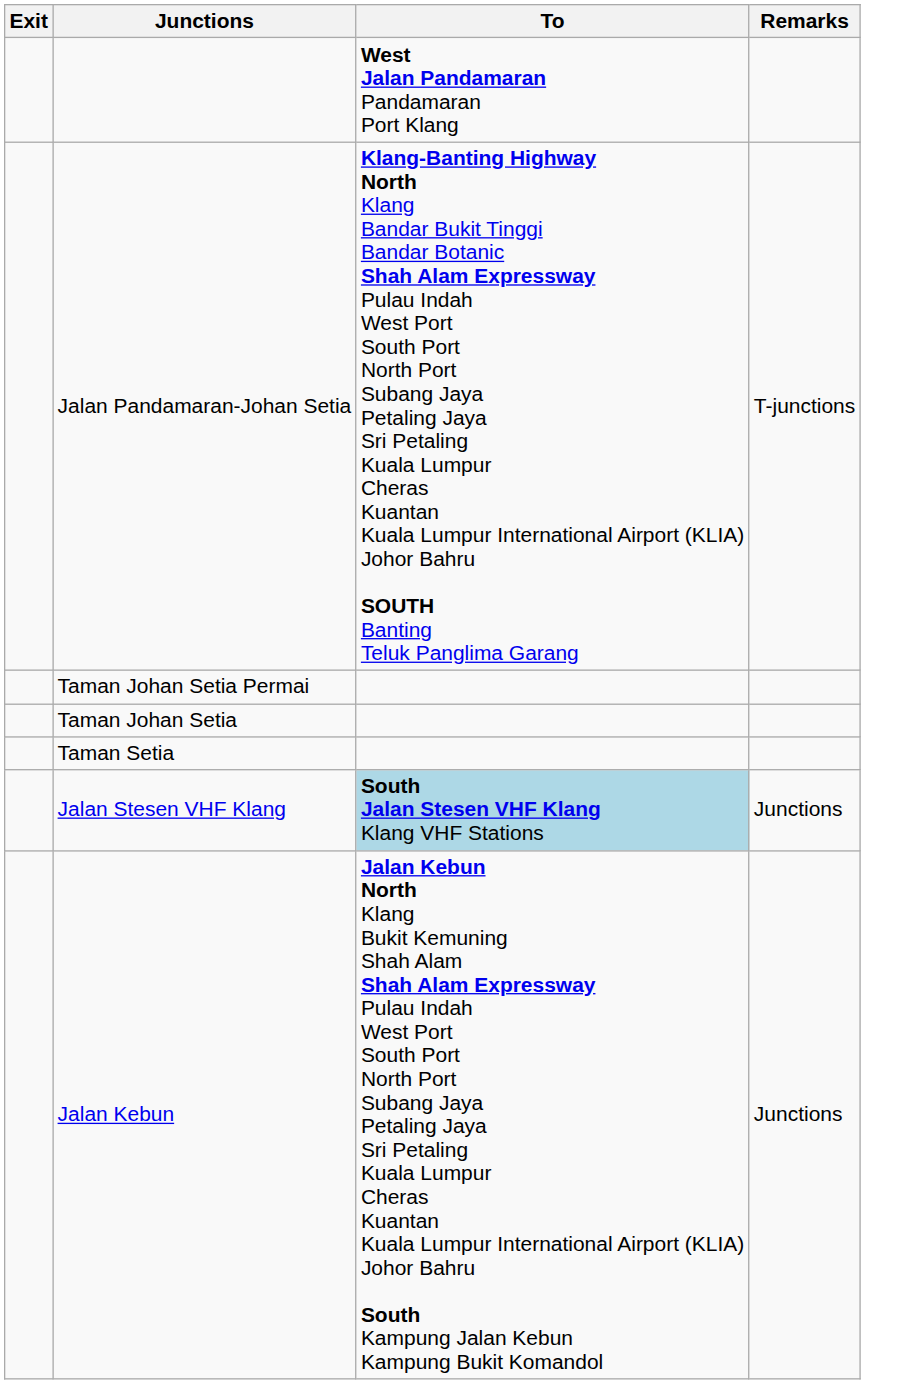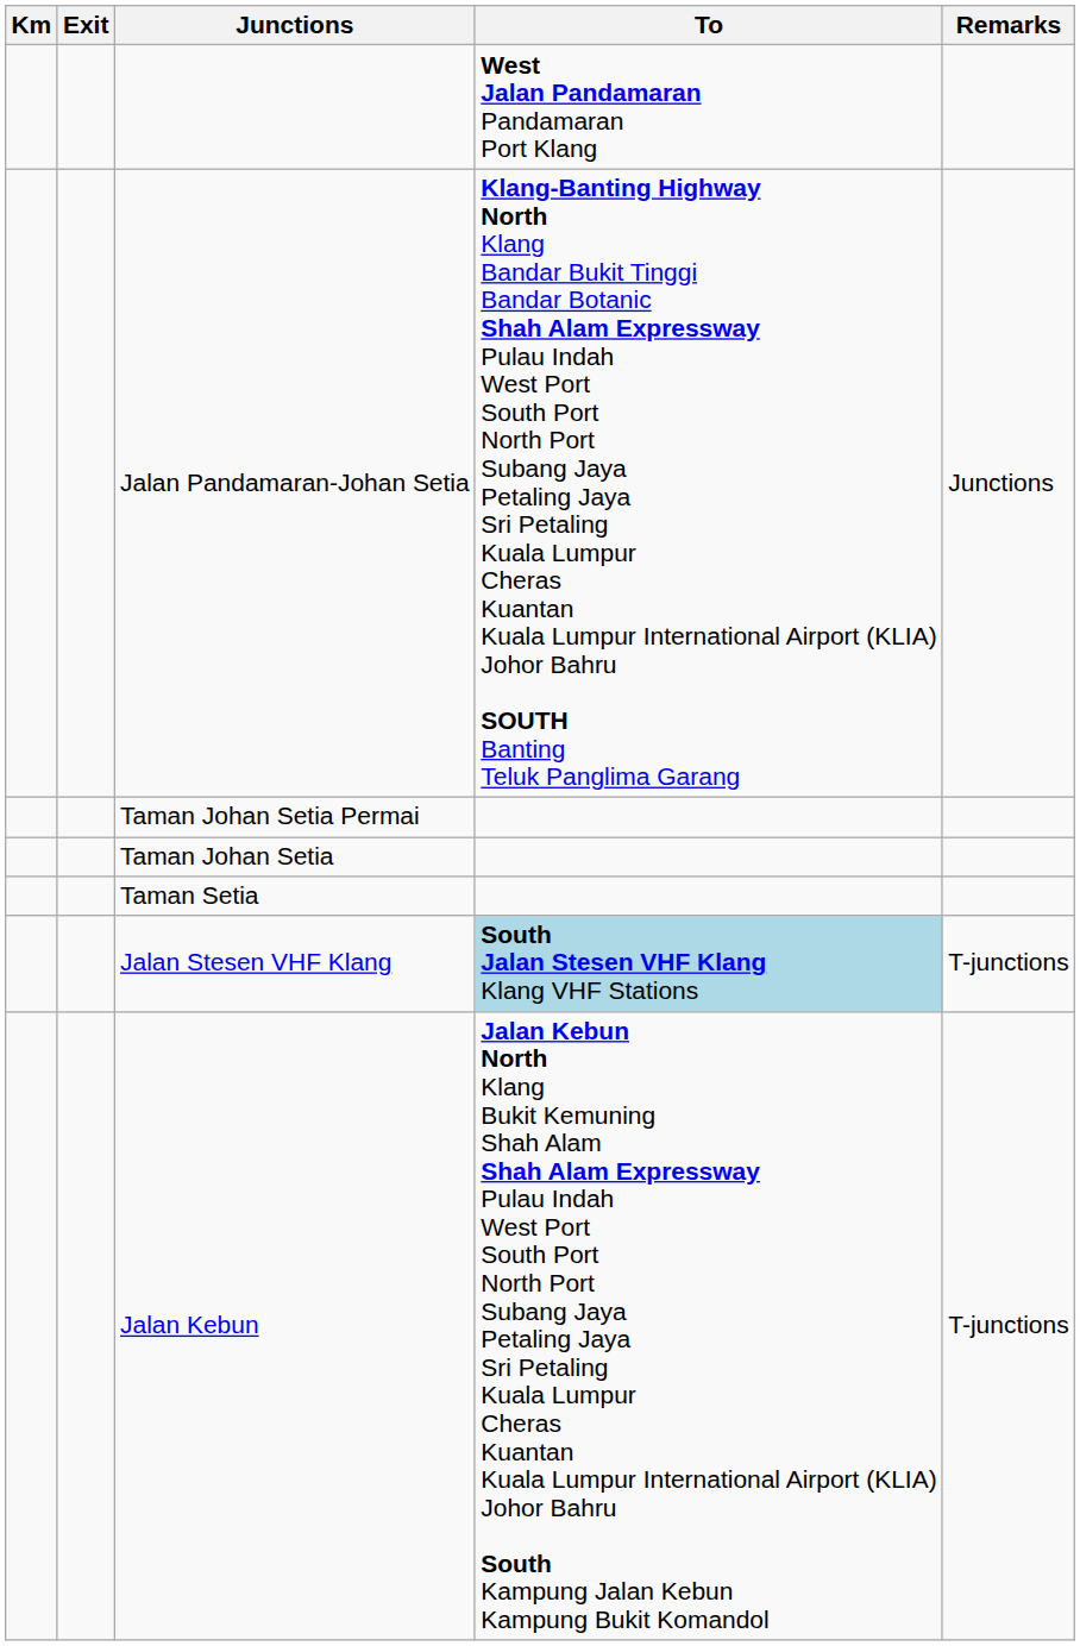+ column: Km
Jalan Pandamaran-Johan Setia | Remarks: T-junctions -> Junctions
Jalan Stesen VHF Klang | Remarks: Junctions -> T-junctions
Jalan Kebun | Remarks: Junctions -> T-junctions
